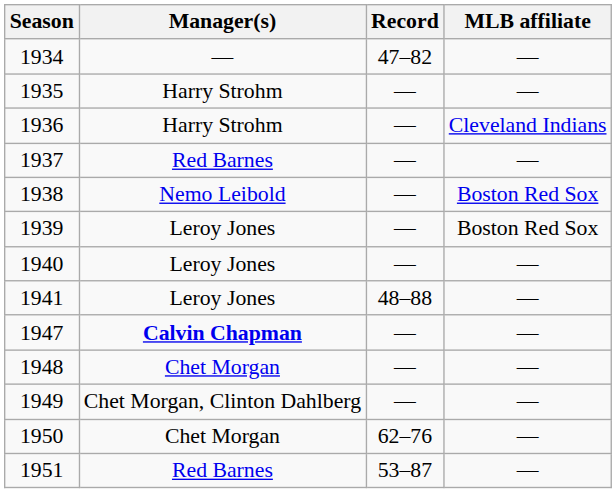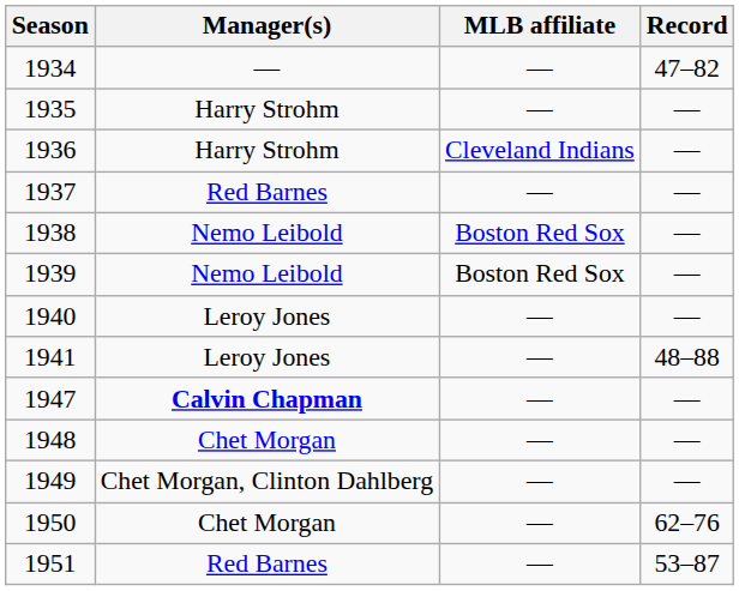columns swapped: Record <-> MLB affiliate
1939 | Manager(s): Leroy Jones -> Nemo Leibold
